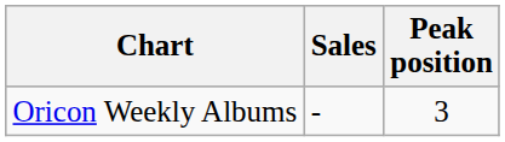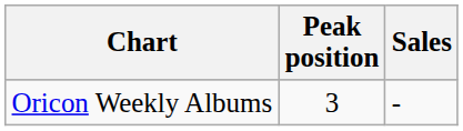columns swapped: Peak position <-> Sales
